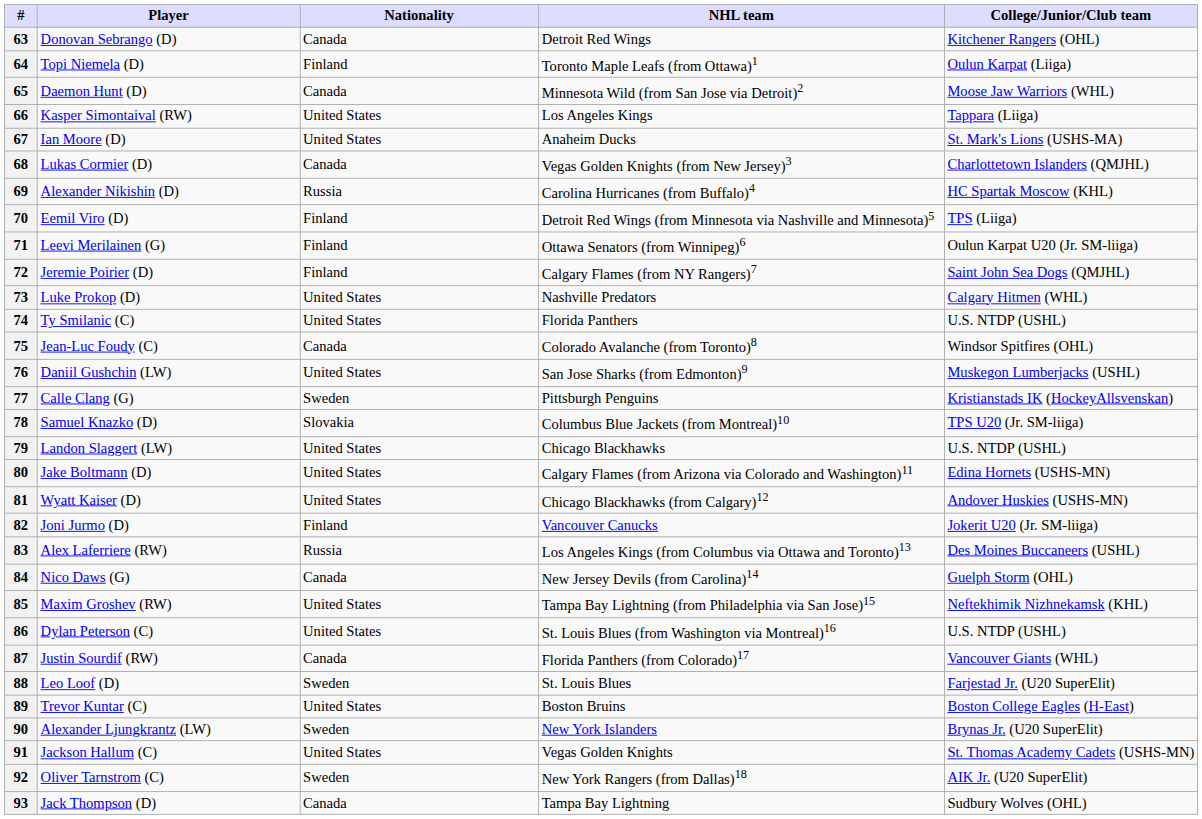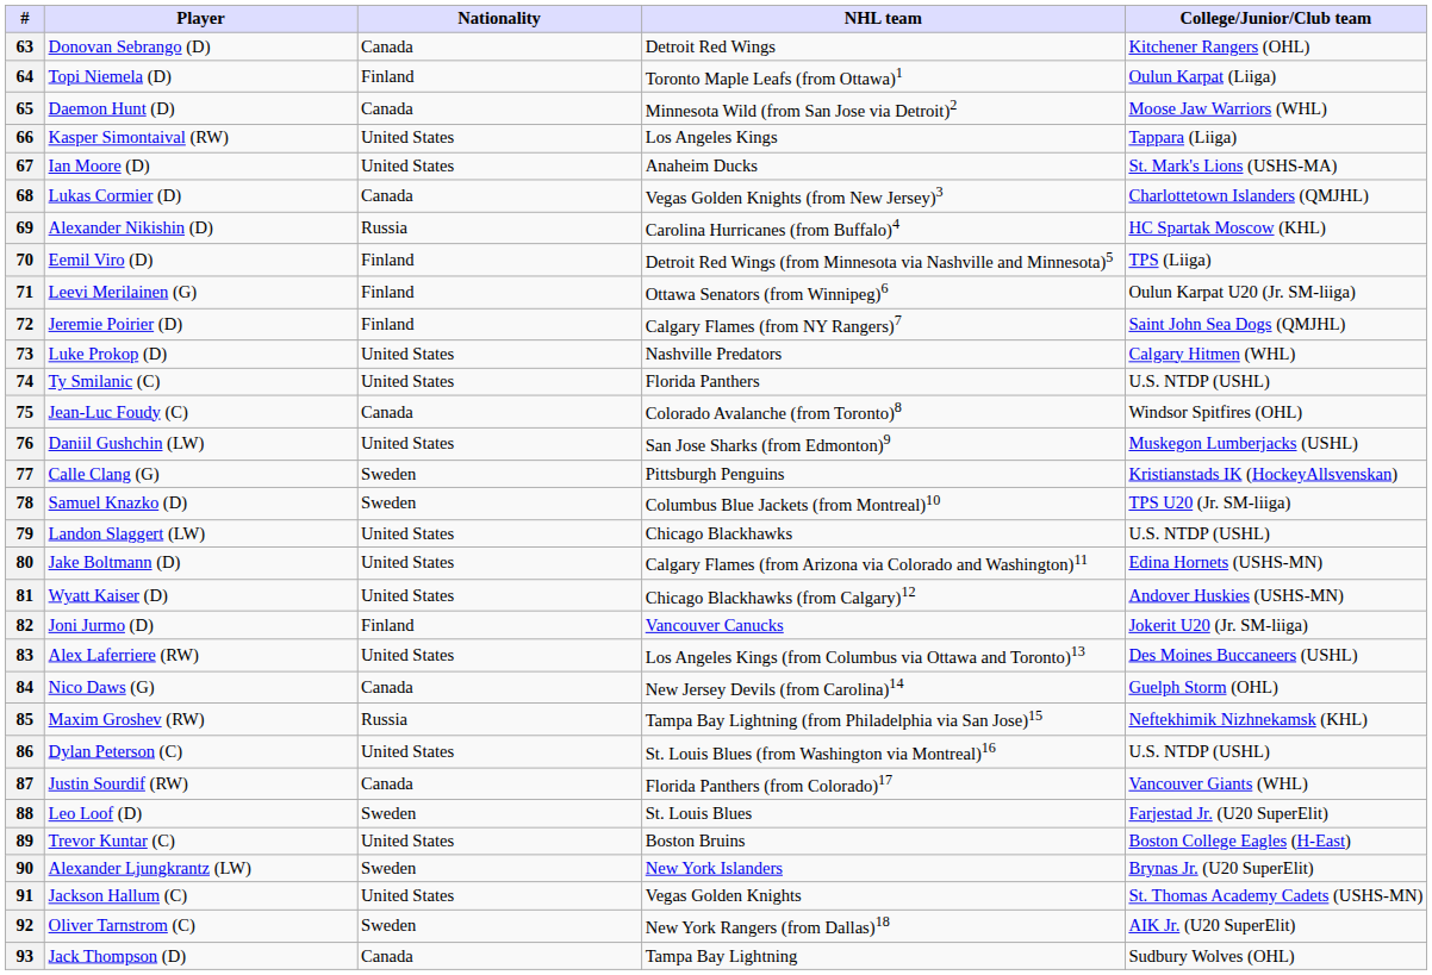78 | Nationality: Slovakia -> Sweden
83 | Nationality: Russia -> United States
85 | Nationality: United States -> Russia
